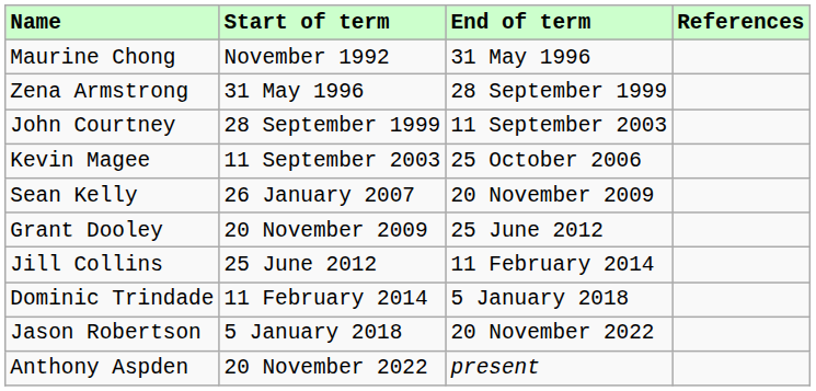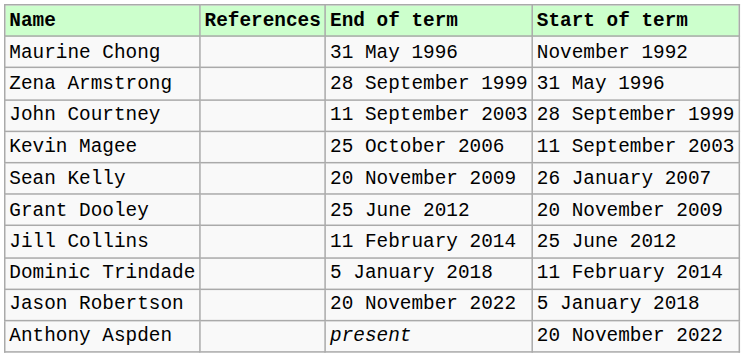columns swapped: Start of term <-> References
